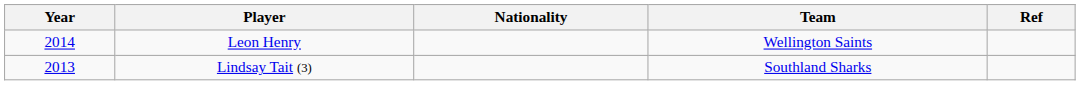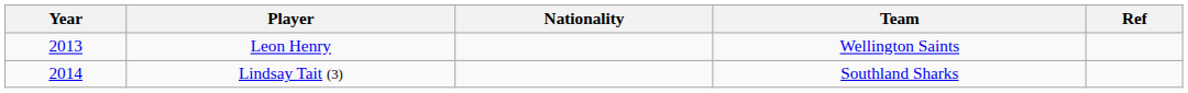Leon Henry | Year: 2014 -> 2013
Lindsay Tait (3) | Year: 2013 -> 2014
